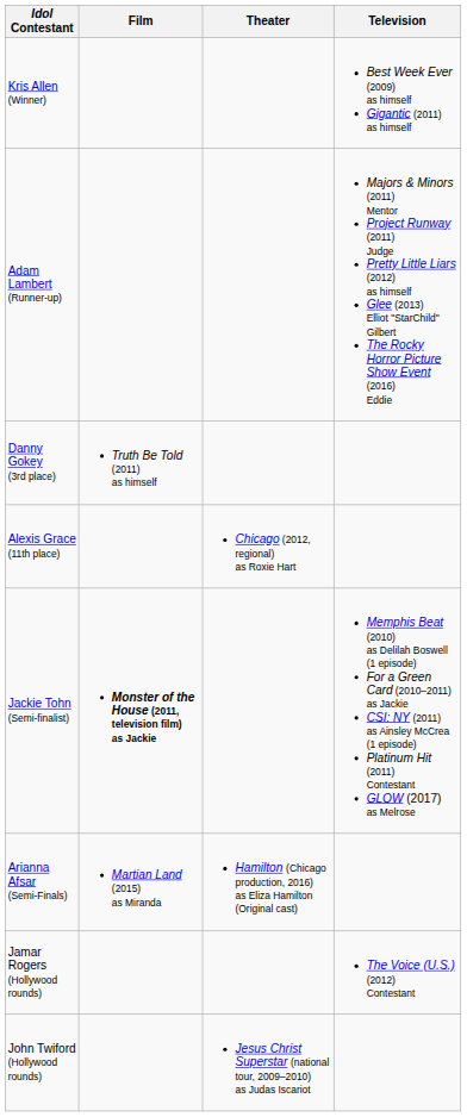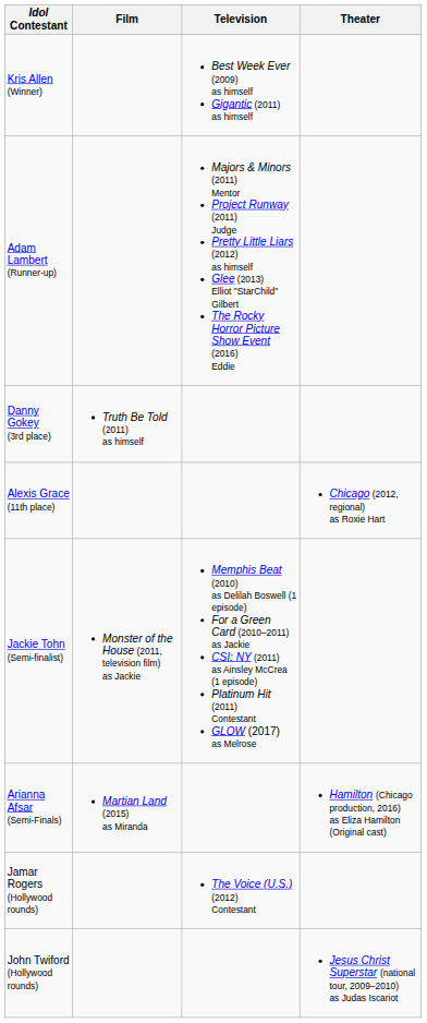columns swapped: Television <-> Theater
Jackie Tohn (Semi-finalist) | Film: bold -> normal
